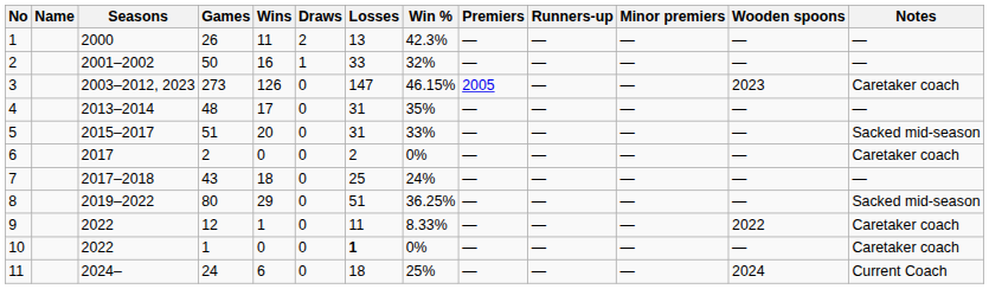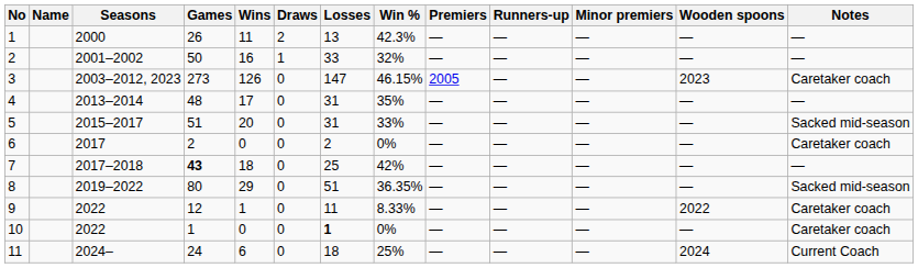7 | Games: normal -> bold
7 | Win %: 24% -> 42%
8 | Win %: 36.25% -> 36.35%
